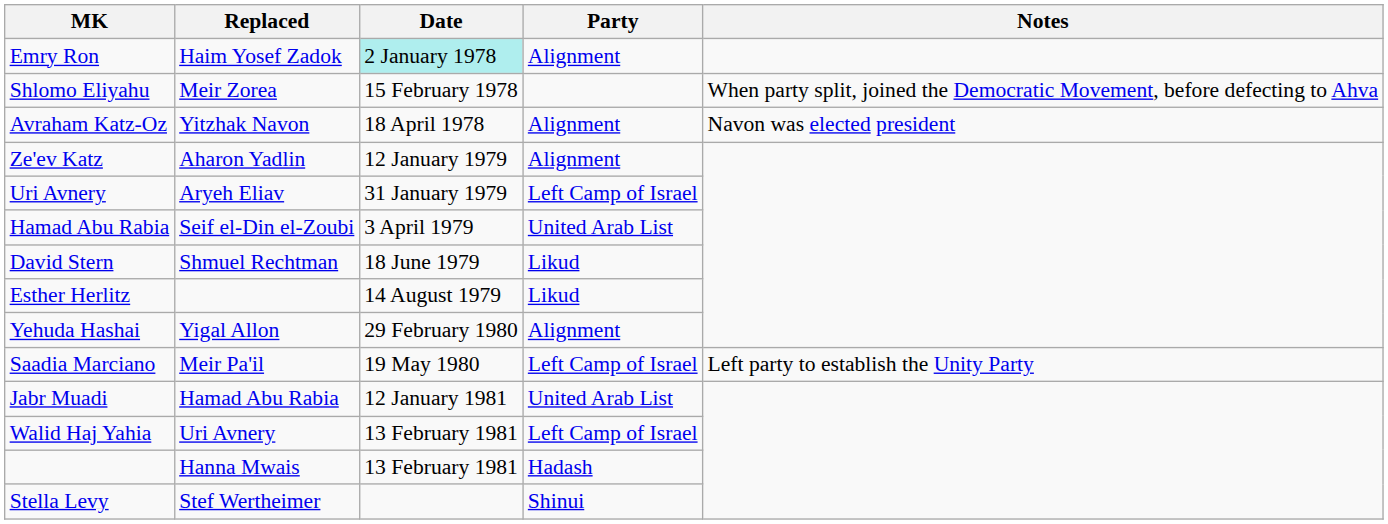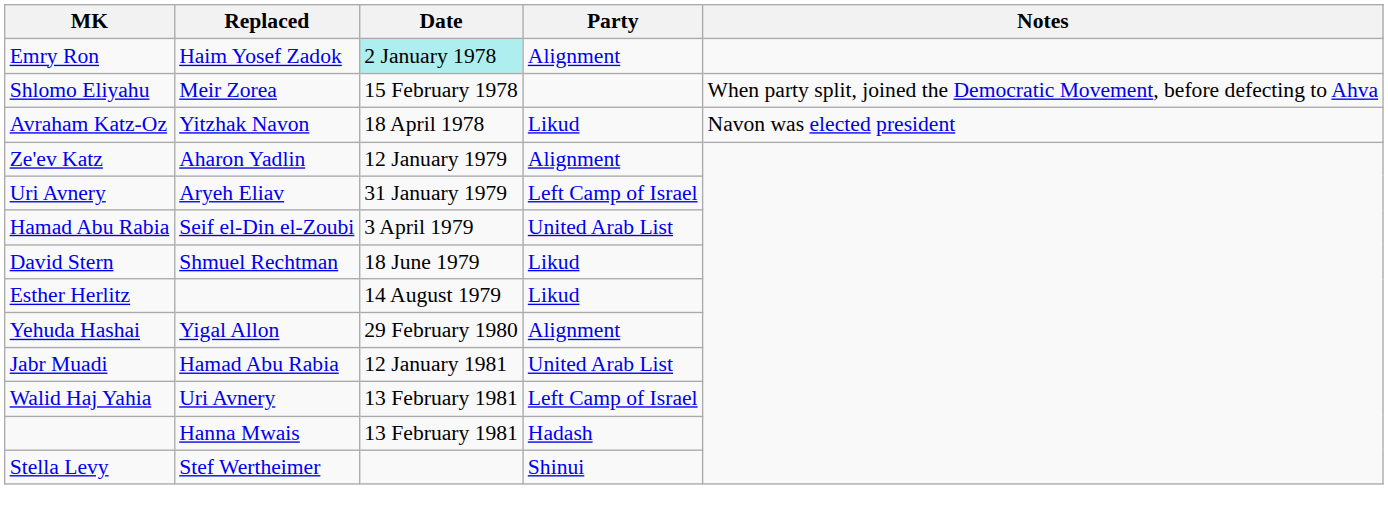Avraham Katz-Oz | Party: Alignment -> Likud
- row: Saadia Marciano | Meir Pa'il | 19 May 1980 | Left Camp of Israel | Left party to establish the Unity Party
